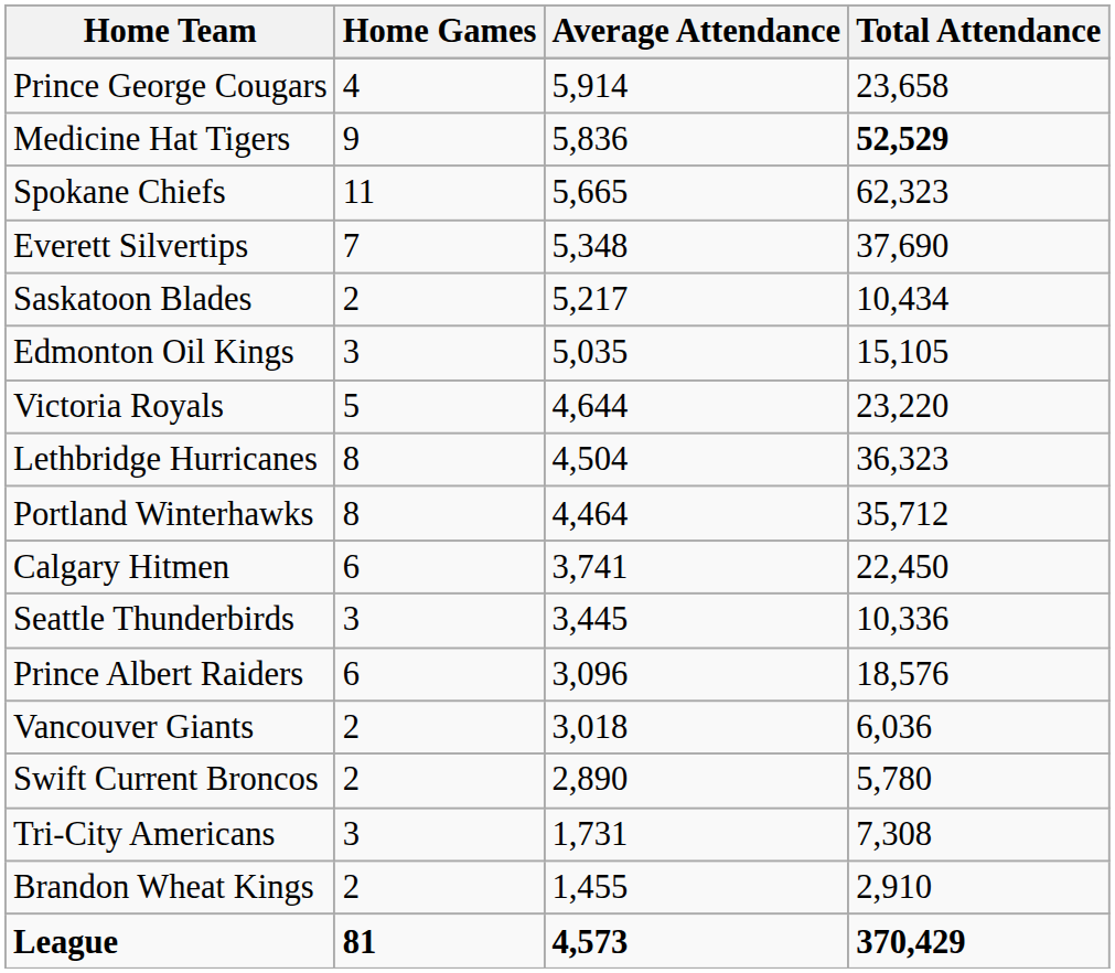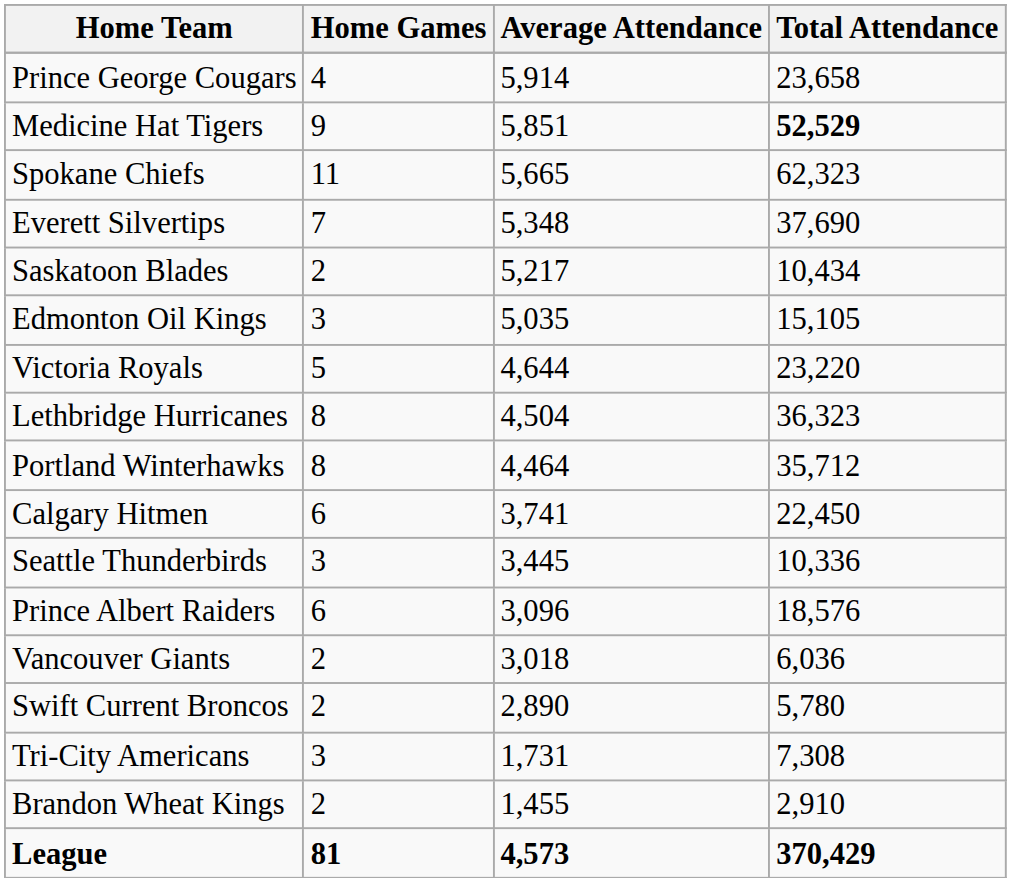Medicine Hat Tigers | Average Attendance: 5,836 -> 5,851
